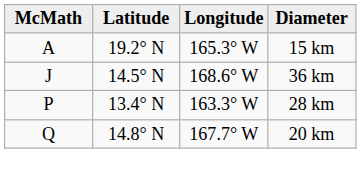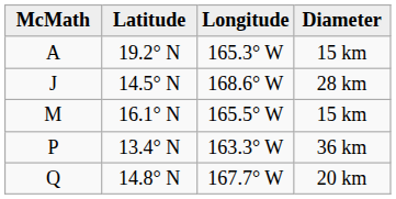J | Diameter: 36 km -> 28 km
+ row: M | 16.1° N | 165.5° W | 15 km
P | Diameter: 28 km -> 36 km
